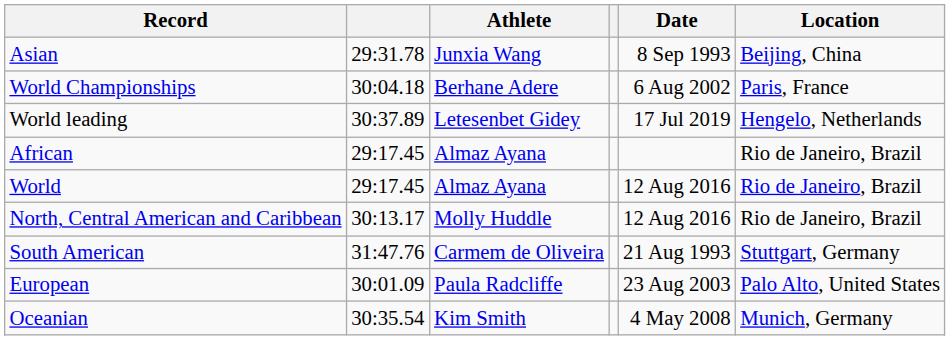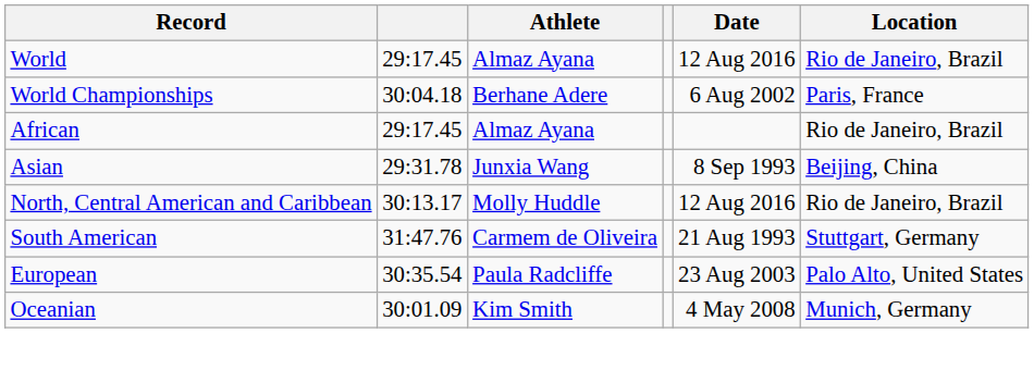rows swapped: World <-> Asian
- row: World leading | 30:37.89 | Letesenbet Gidey | 17 Jul 2019 | Hengelo, Netherlands
European | column 2: 30:01.09 -> 30:35.54
Oceanian | column 2: 30:35.54 -> 30:01.09
